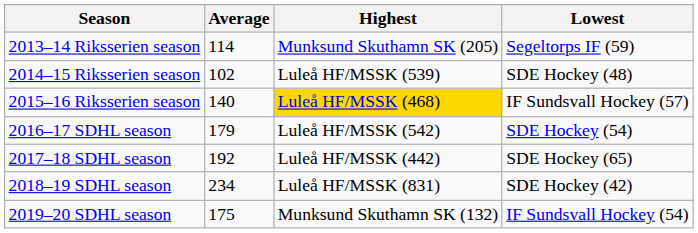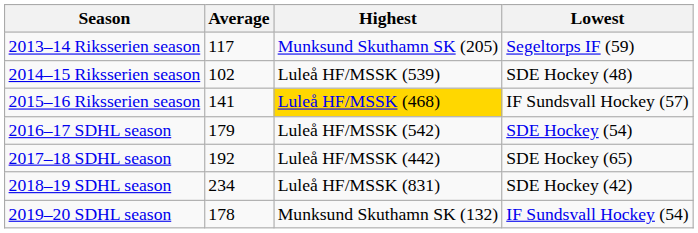2013–14 Riksserien season | Average: 114 -> 117
2015–16 Riksserien season | Average: 140 -> 141
2019–20 SDHL season | Average: 175 -> 178
